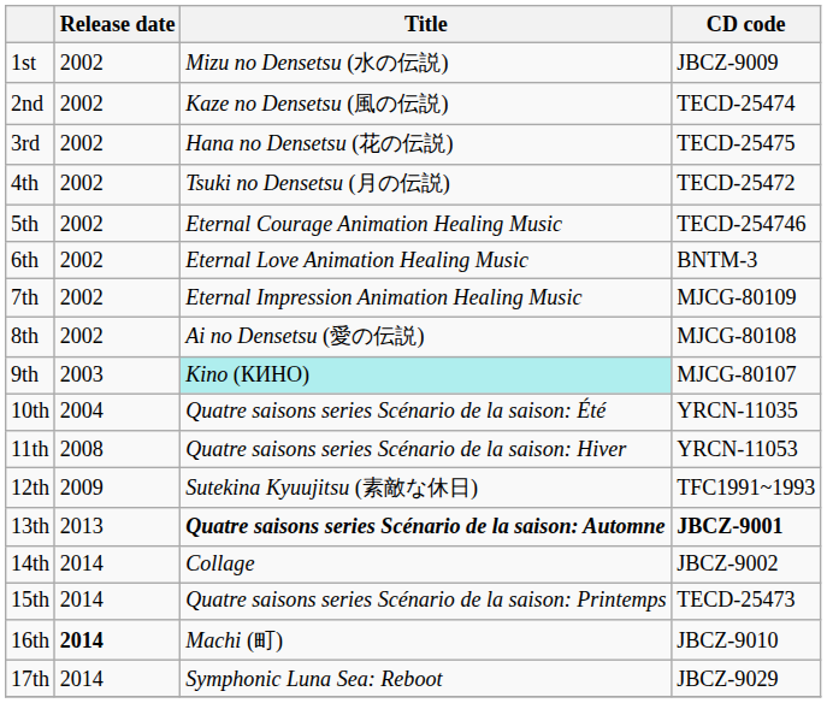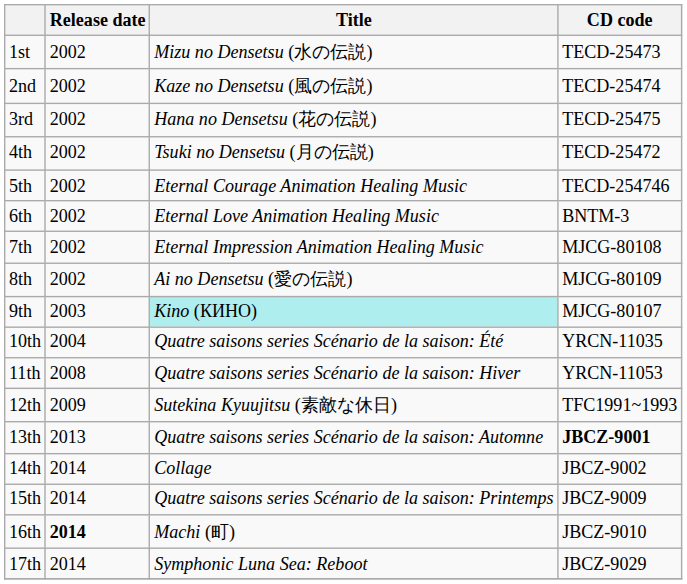1st | CD code: JBCZ-9009 -> TECD-25473
7th | CD code: MJCG-80109 -> MJCG-80108
8th | CD code: MJCG-80108 -> MJCG-80109
13th | Title: bold -> normal
15th | CD code: TECD-25473 -> JBCZ-9009
